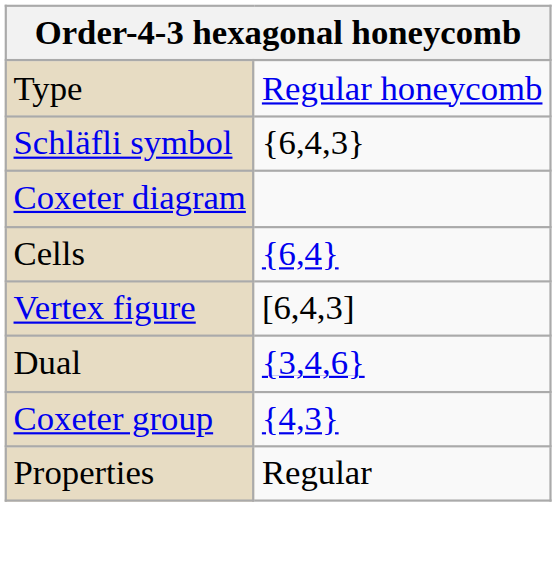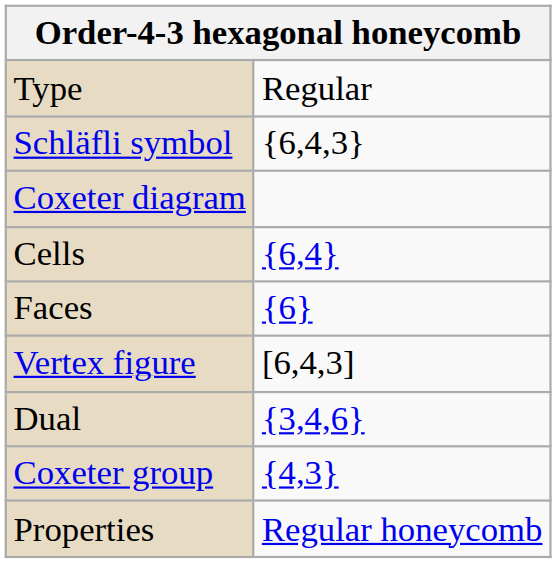Type | column 2: Regular honeycomb -> Regular
+ row: Faces | {6}
Properties | column 2: Regular -> Regular honeycomb
